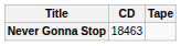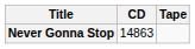Never Gonna Stop | CD: 18463 -> 14863
